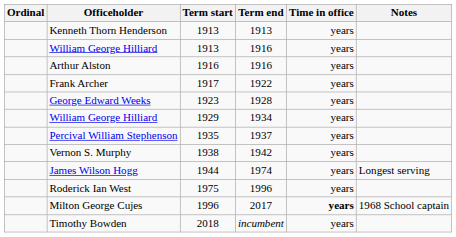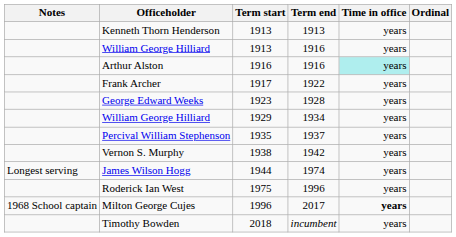columns swapped: Ordinal <-> Notes
Arthur Alston | Time in office: no background -> paleturquoise background
